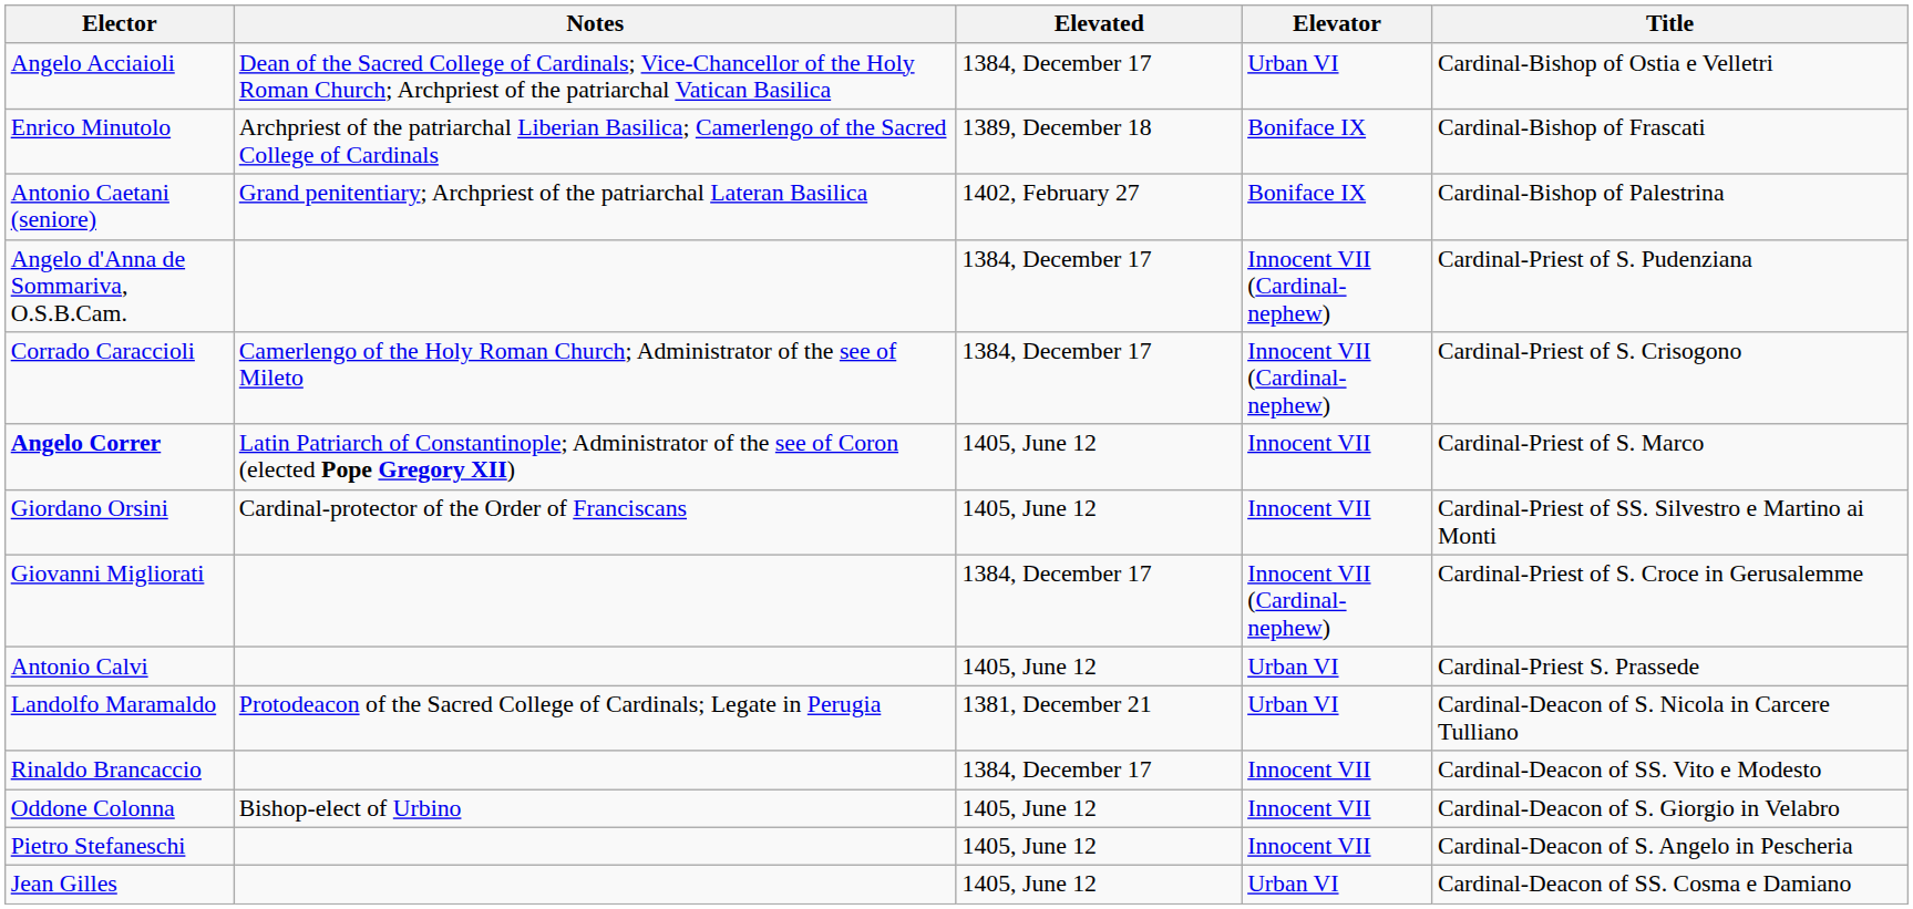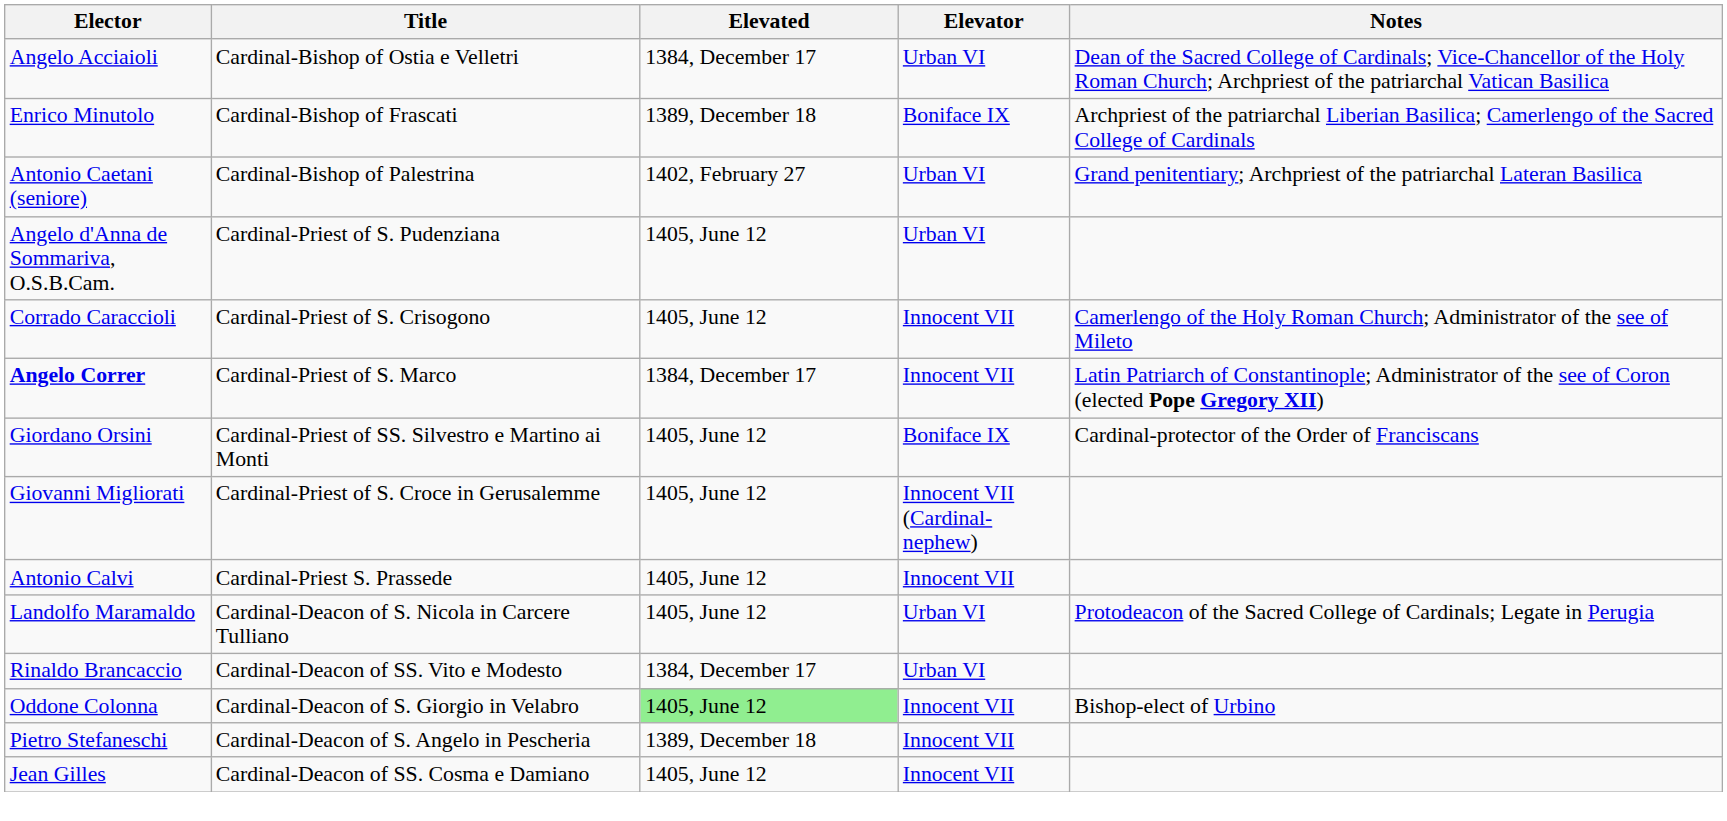columns swapped: Title <-> Notes
Antonio Caetani (seniore) | Elevator: Boniface IX -> Urban VI
Angelo d'Anna de Sommariva, O.S.B.Cam. | Elevated: 1384, December 17 -> 1405, June 12
Angelo d'Anna de Sommariva, O.S.B.Cam. | Elevator: Innocent VII (Cardinal-nephew) -> Urban VI
Corrado Caraccioli | Elevated: 1384, December 17 -> 1405, June 12
Corrado Caraccioli | Elevator: Innocent VII (Cardinal-nephew) -> Innocent VII
Angelo Correr | Elevated: 1405, June 12 -> 1384, December 17
Giordano Orsini | Elevator: Innocent VII -> Boniface IX
Giovanni Migliorati | Elevated: 1384, December 17 -> 1405, June 12
Antonio Calvi | Elevator: Urban VI -> Innocent VII
Landolfo Maramaldo | Elevated: 1381, December 21 -> 1405, June 12
Rinaldo Brancaccio | Elevator: Innocent VII -> Urban VI
Oddone Colonna | Elevated: no background -> lightgreen background
Pietro Stefaneschi | Elevated: 1405, June 12 -> 1389, December 18
Jean Gilles | Elevator: Urban VI -> Innocent VII
